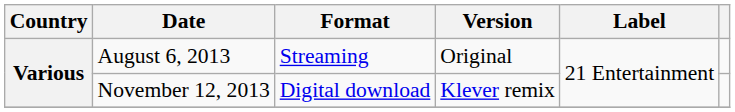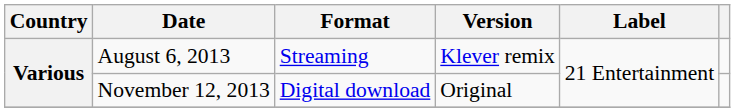August 6, 2013 | Version: Original -> Klever remix
November 12, 2013 | Version: Klever remix -> Original
